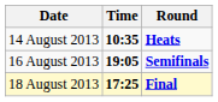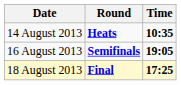columns swapped: Time <-> Round
